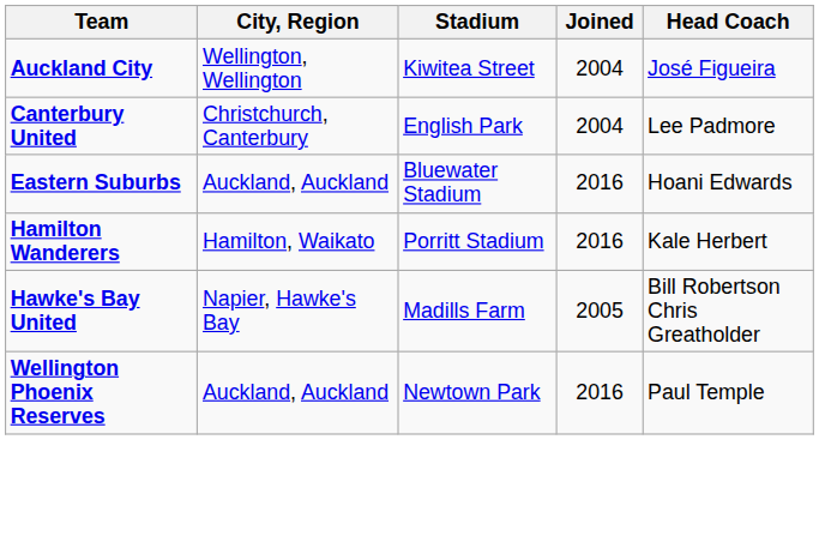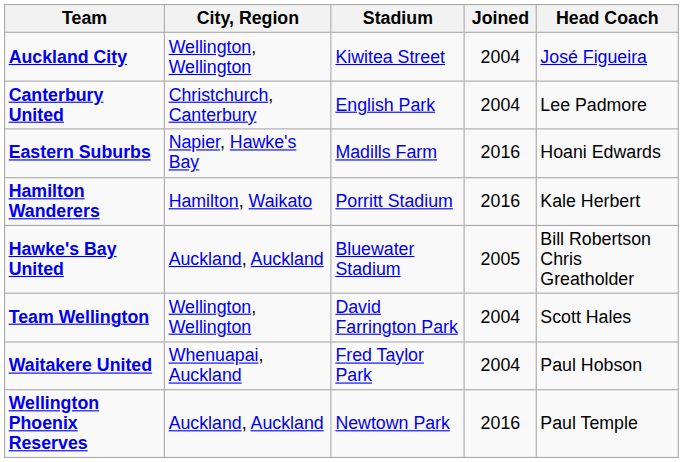Eastern Suburbs | City, Region: Auckland, Auckland -> Napier, Hawke's Bay
Eastern Suburbs | Stadium: Bluewater Stadium -> Madills Farm
Hawke's Bay United | City, Region: Napier, Hawke's Bay -> Auckland, Auckland
Hawke's Bay United | Stadium: Madills Farm -> Bluewater Stadium
+ row: Team Wellington | Wellington, Wellington | David Farrington Park | 2004 | Scott Hales
+ row: Waitakere United | Whenuapai, Auckland | Fred Taylor Park | 2004 | Paul Hobson
